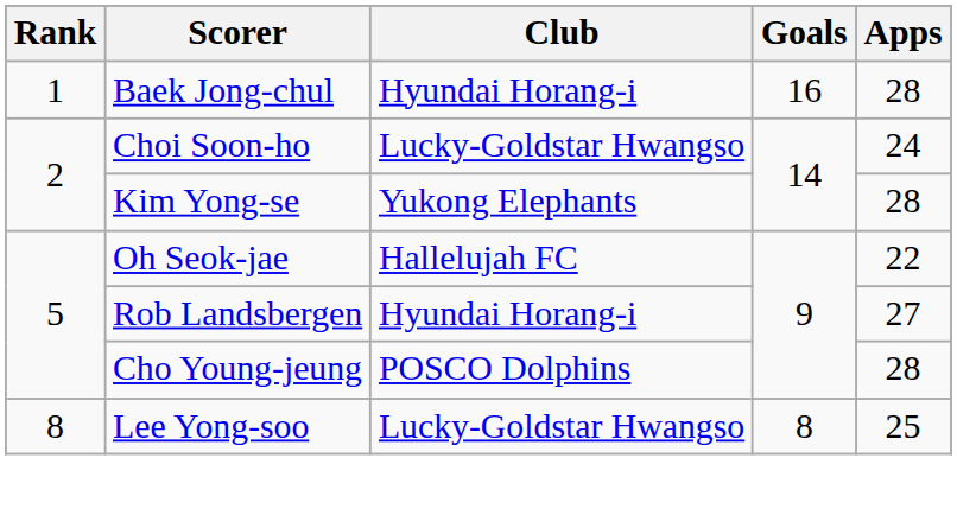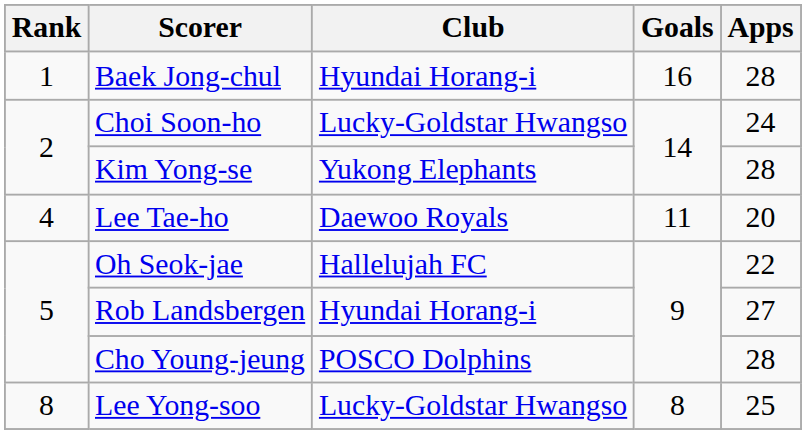+ row: 4 | Lee Tae-ho | Daewoo Royals | 11 | 20
